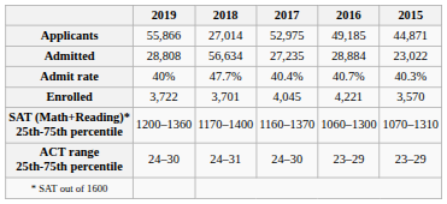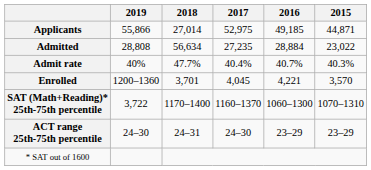Enrolled | 2019: 3,722 -> 1200–1360
SAT (Math+Reading)* 25th-75th percentile | 2019: 1200–1360 -> 3,722
